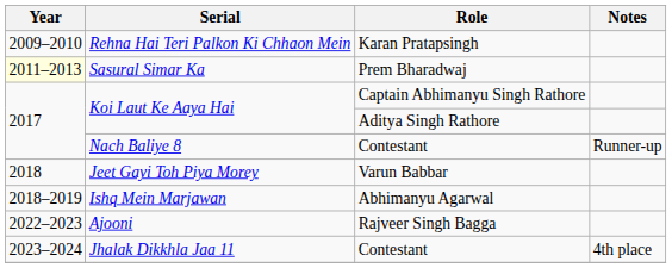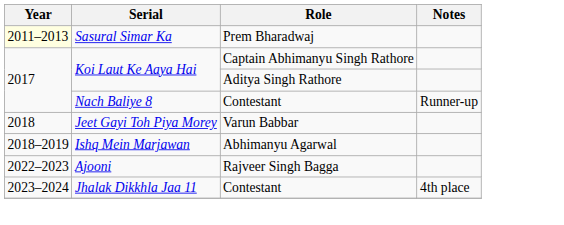- row: 2009–2010 | Rehna Hai Teri Palkon Ki Chhaon Mein | Karan Pratapsingh
